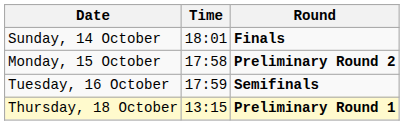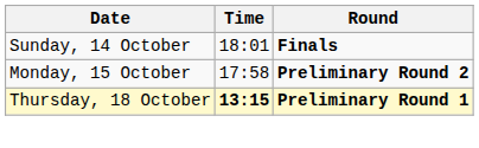- row: Tuesday, 16 October | 17:59 | Semifinals
Thursday, 18 October | Time: normal -> bold
